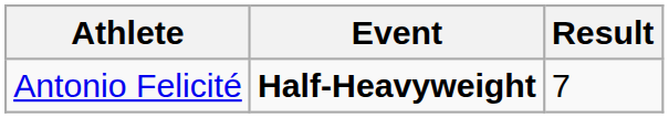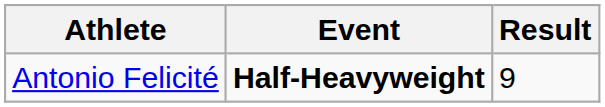Antonio Felicité | Result: 7 -> 9
